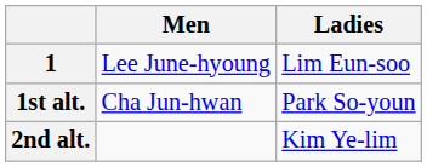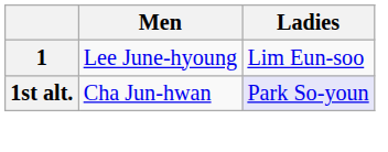1st alt. | Ladies: no background -> lavender background
- row: 2nd alt. | Kim Ye-lim
